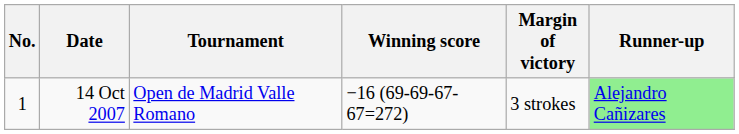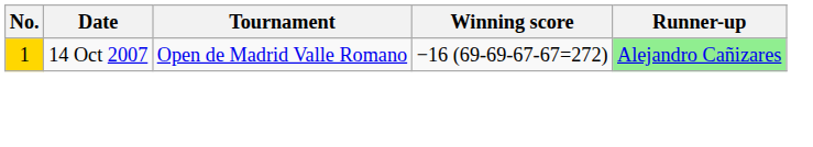- column: Margin of victory | 3 strokes
14 Oct 2007 | No.: no background -> gold background
